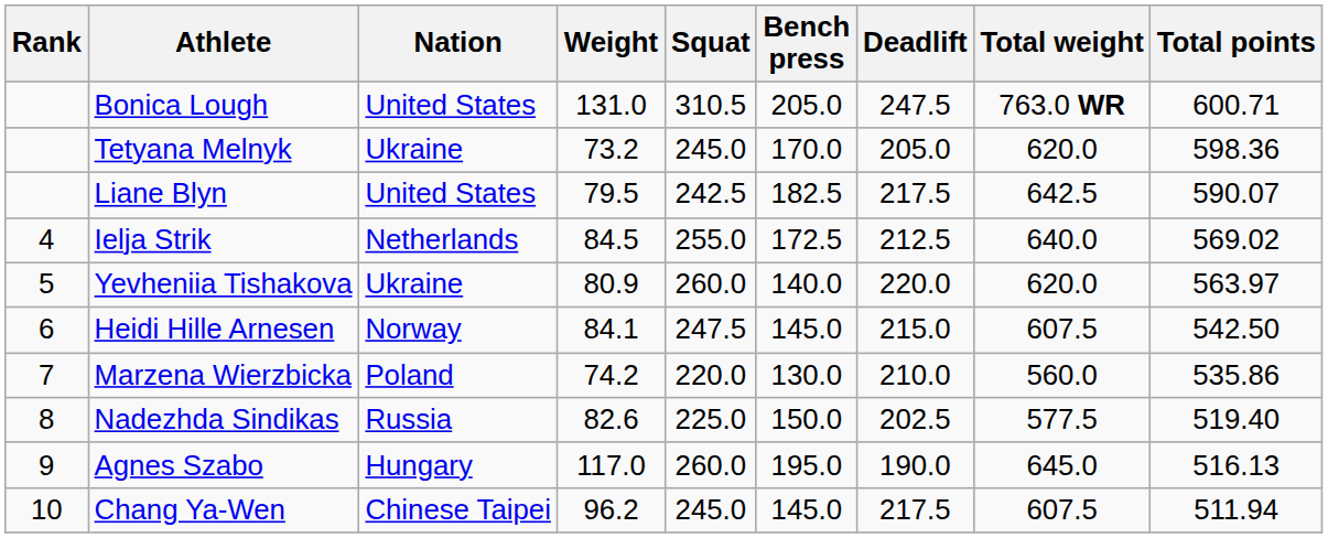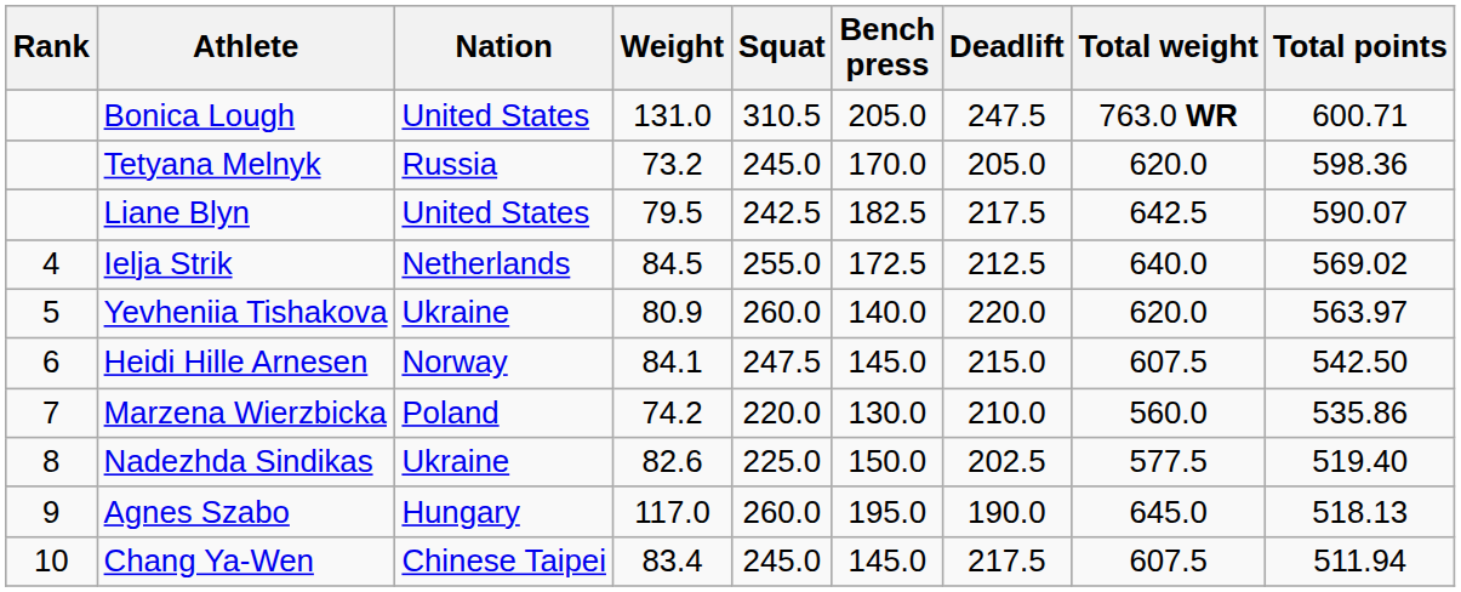Tetyana Melnyk | Nation: Ukraine -> Russia
Nadezhda Sindikas | Nation: Russia -> Ukraine
Agnes Szabo | Total points: 516.13 -> 518.13
Chang Ya-Wen | Weight: 96.2 -> 83.4
